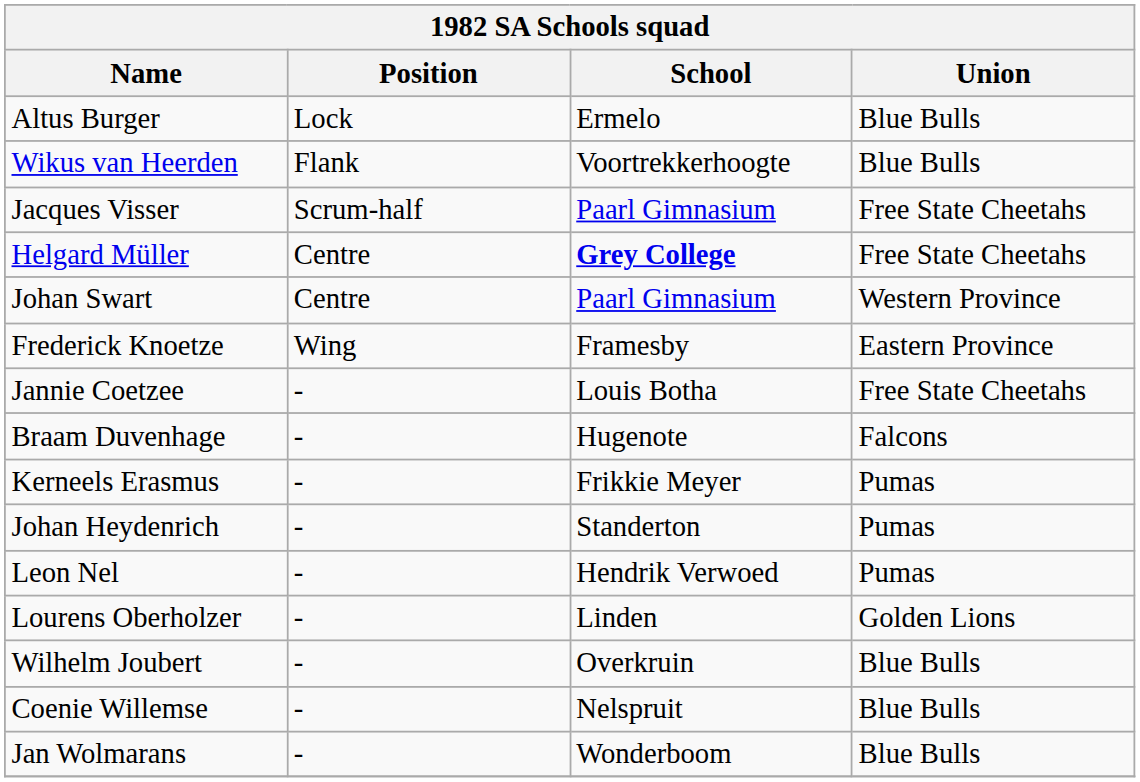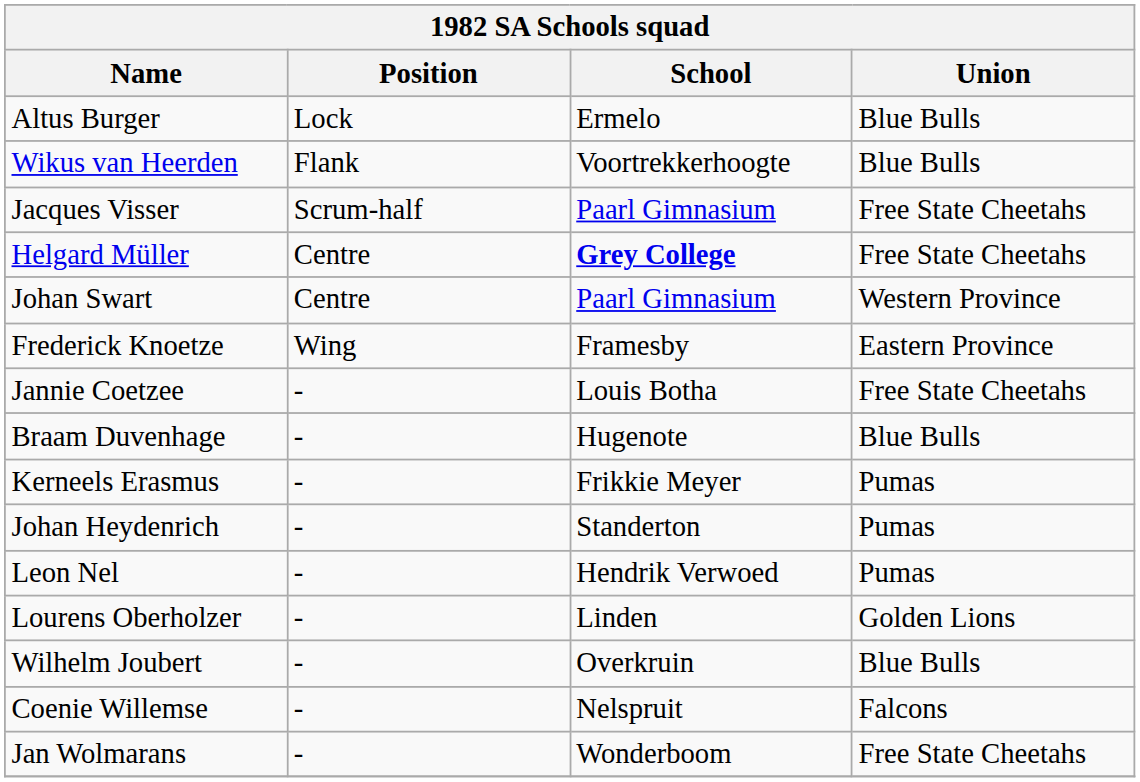Braam Duvenhage | Union: Falcons -> Blue Bulls
Coenie Willemse | Union: Blue Bulls -> Falcons
Jan Wolmarans | Union: Blue Bulls -> Free State Cheetahs
